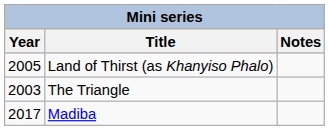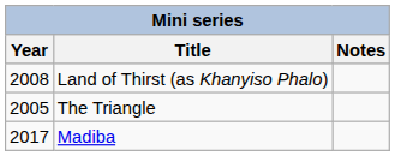Land of Thirst (as Khanyiso Phalo) | Year: 2005 -> 2008
The Triangle | Year: 2003 -> 2005
